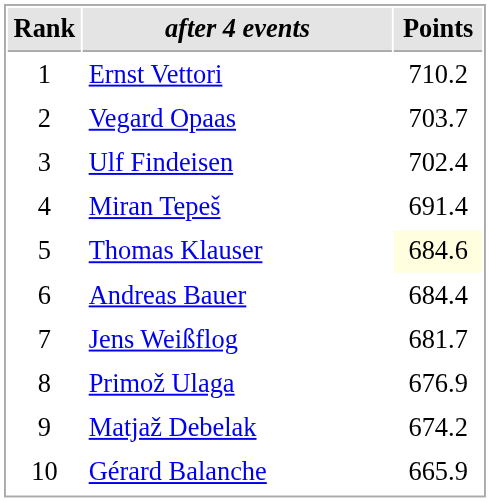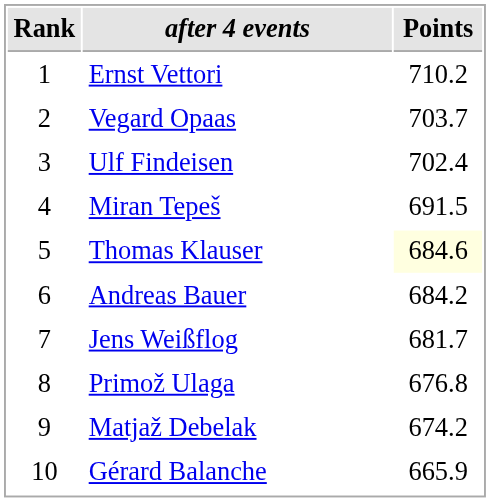Miran Tepeš | Points: 691.4 -> 691.5
Andreas Bauer | Points: 684.4 -> 684.2
Primož Ulaga | Points: 676.9 -> 676.8
